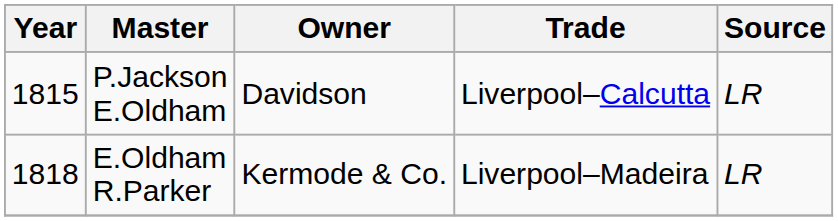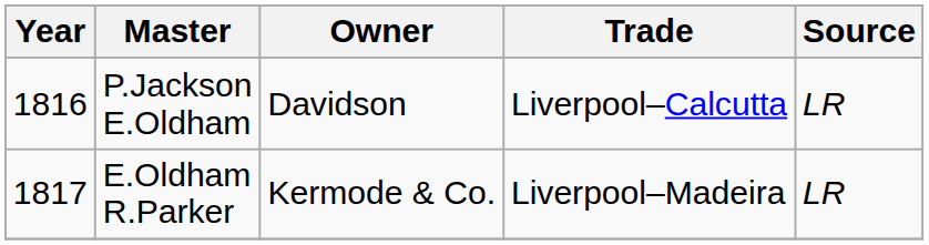P.Jackson E.Oldham | Year: 1815 -> 1816
E.Oldham R.Parker | Year: 1818 -> 1817
